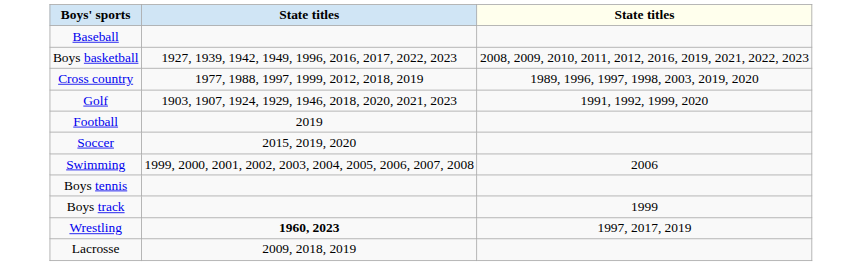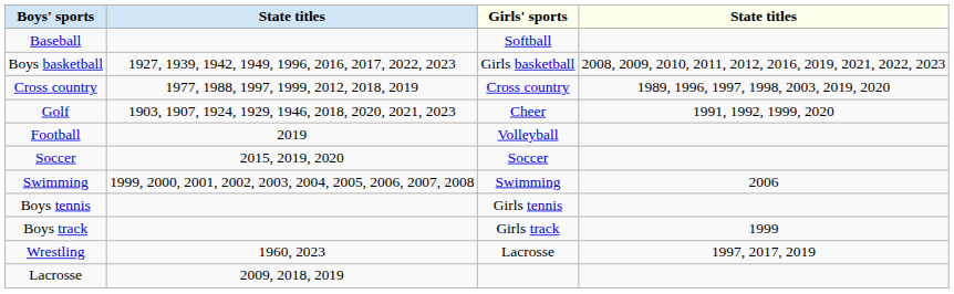+ column: Girls' sports | Softball | Girls basketball | Cross country | Cheer | Volleyball | Soccer | Swimming | Girls tennis | Girls track | Lacrosse
Wrestling | column 2: bold -> normal
